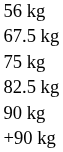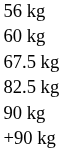+ row: 60 kg
- row: 75 kg
